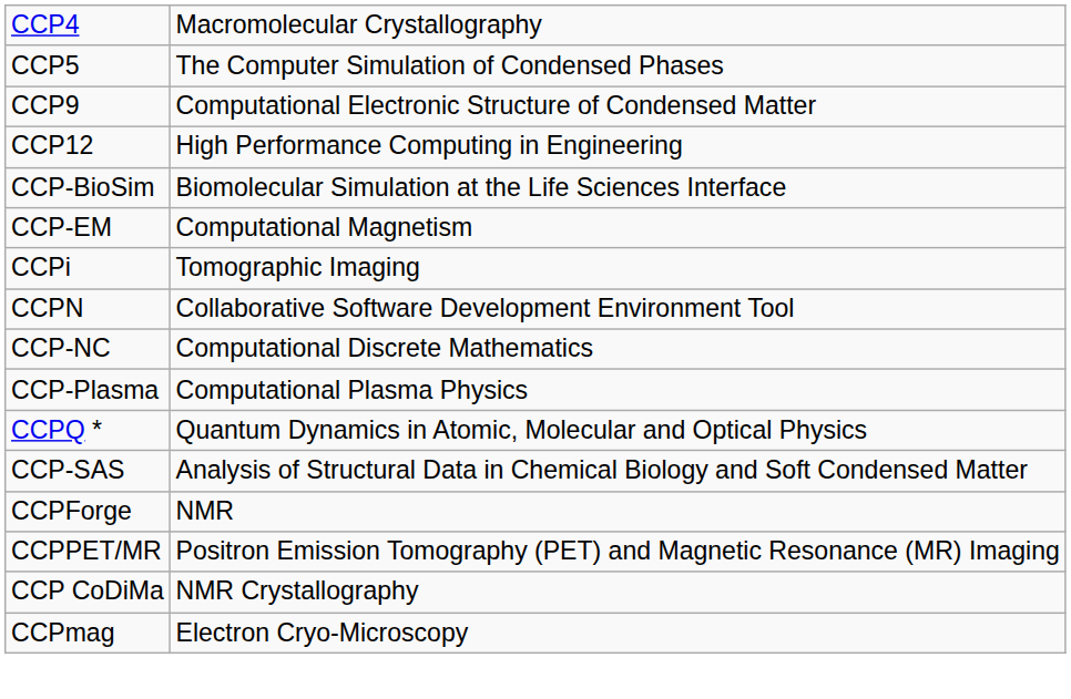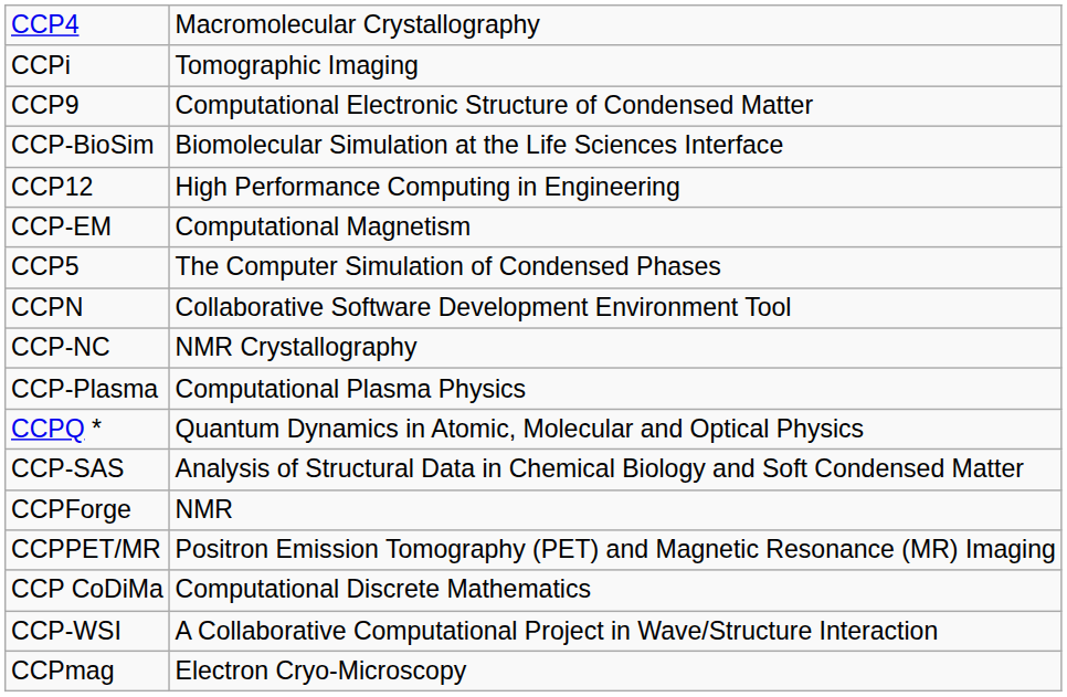rows swapped: CCP5 <-> CCPi
rows swapped: CCP12 <-> CCP-BioSim
CCP-NC | column 2: Computational Discrete Mathematics -> NMR Crystallography
CCP CoDiMa | column 2: NMR Crystallography -> Computational Discrete Mathematics
+ row: CCP-WSI | A Collaborative Computational Project in Wave/Structure Interaction
